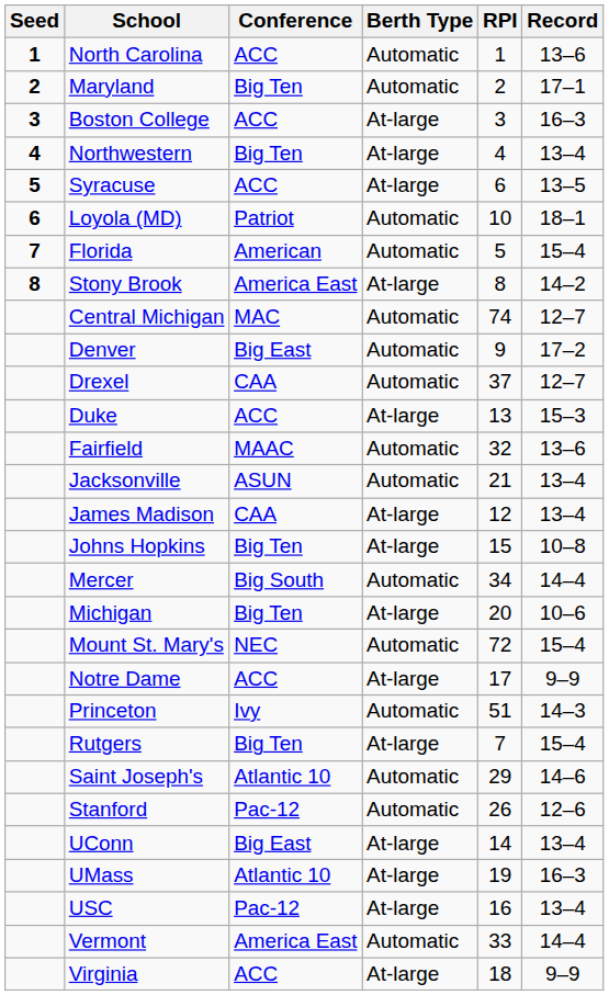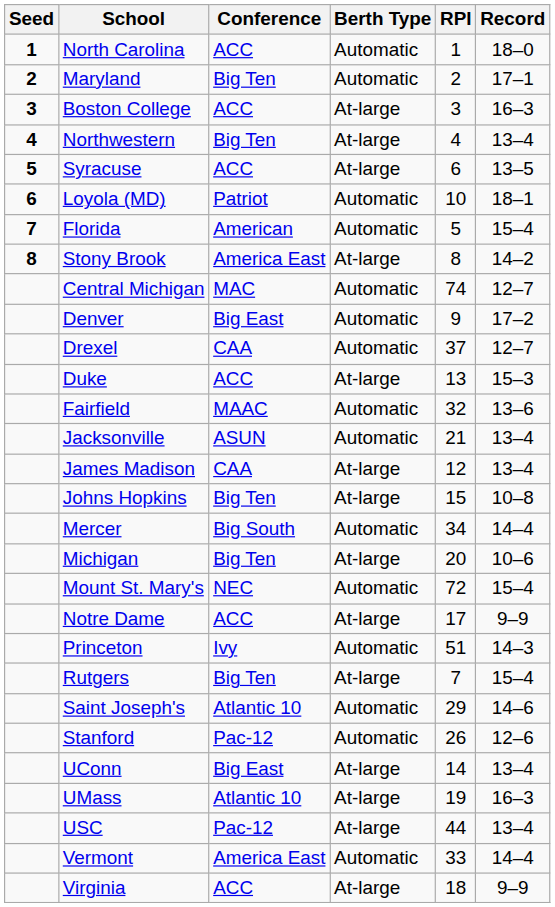North Carolina | Record: 13–6 -> 18–0
USC | RPI: 16 -> 44
